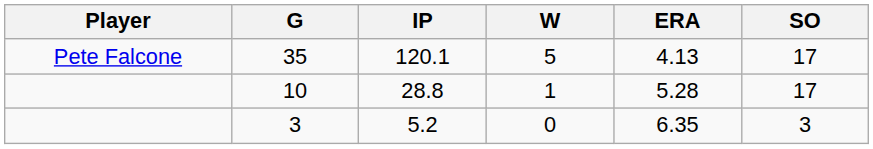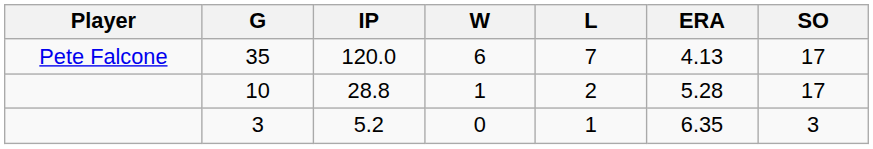+ column: L | 7 | 2 | 1
35 | IP: 120.1 -> 120.0
35 | W: 5 -> 6
